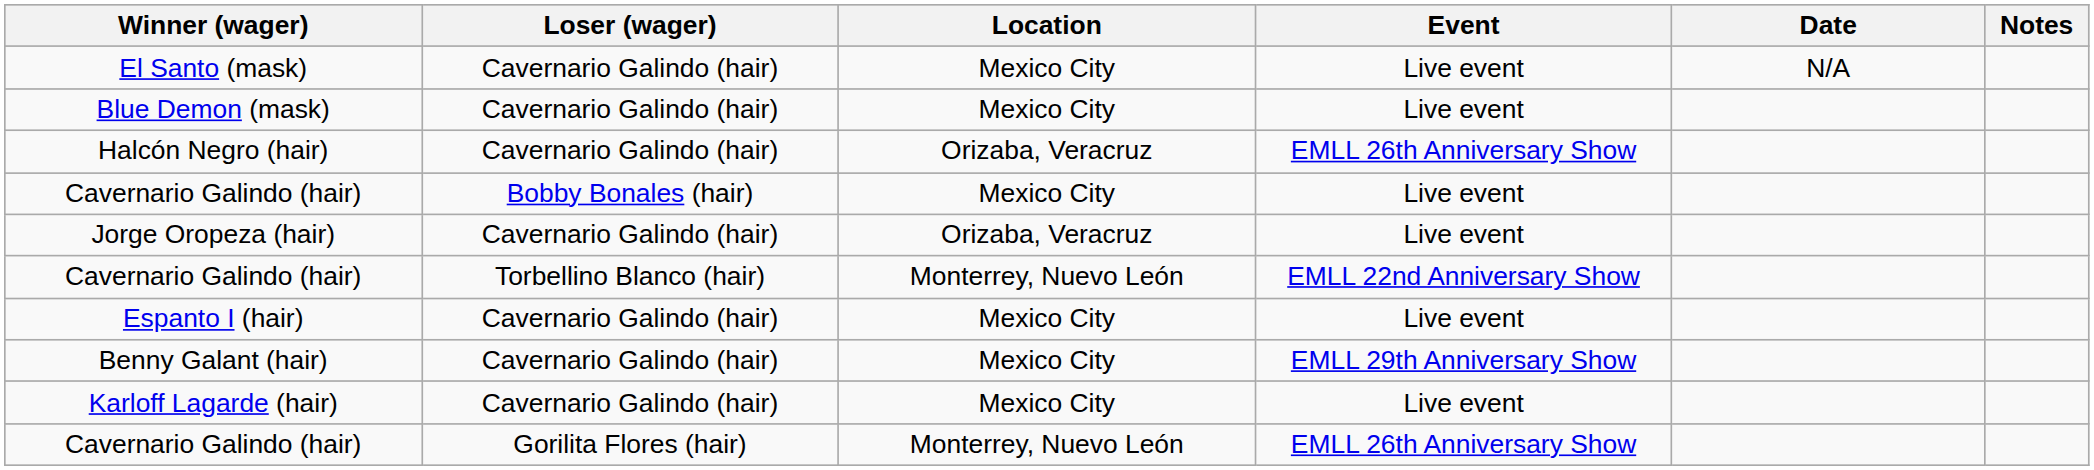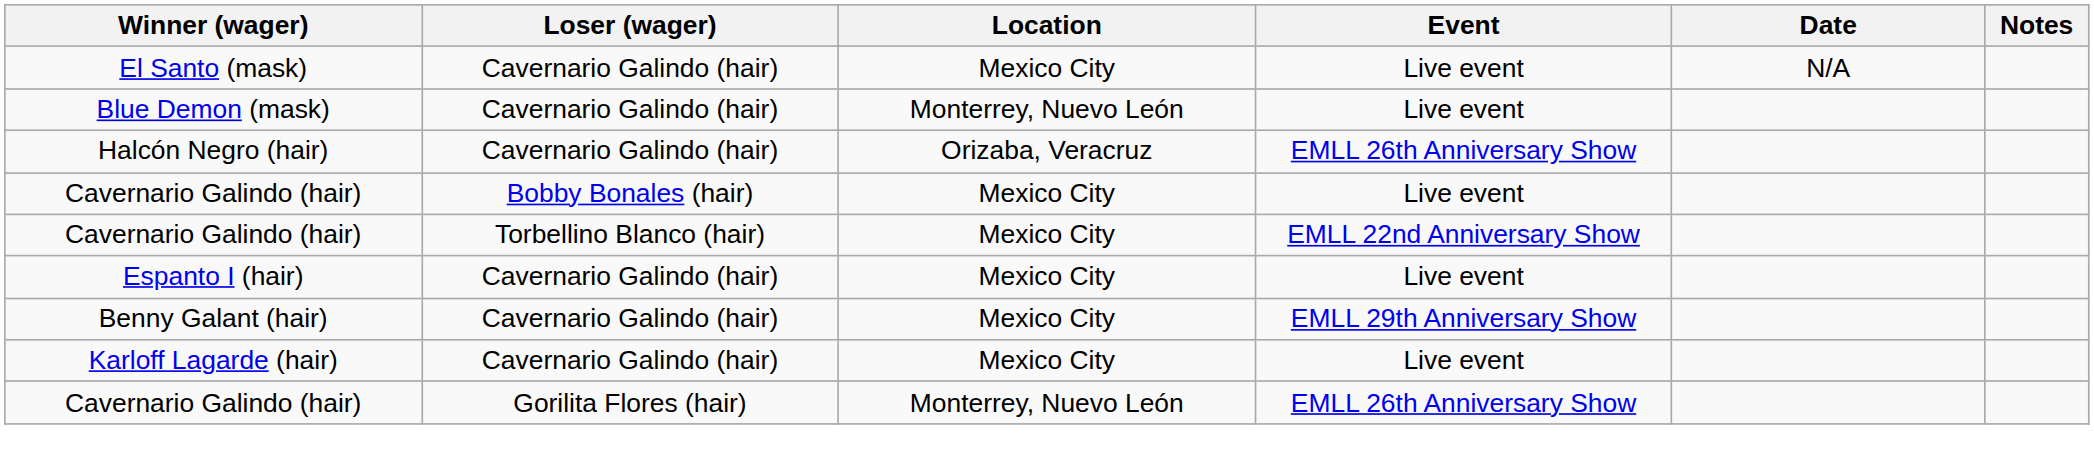Blue Demon (mask) | Location: Mexico City -> Monterrey, Nuevo León
- row: Jorge Oropeza (hair) | Cavernario Galindo (hair) | Orizaba, Veracruz | Live event
Cavernario Galindo (hair) / Torbellino Blanco (hair) | Location: Monterrey, Nuevo León -> Mexico City
